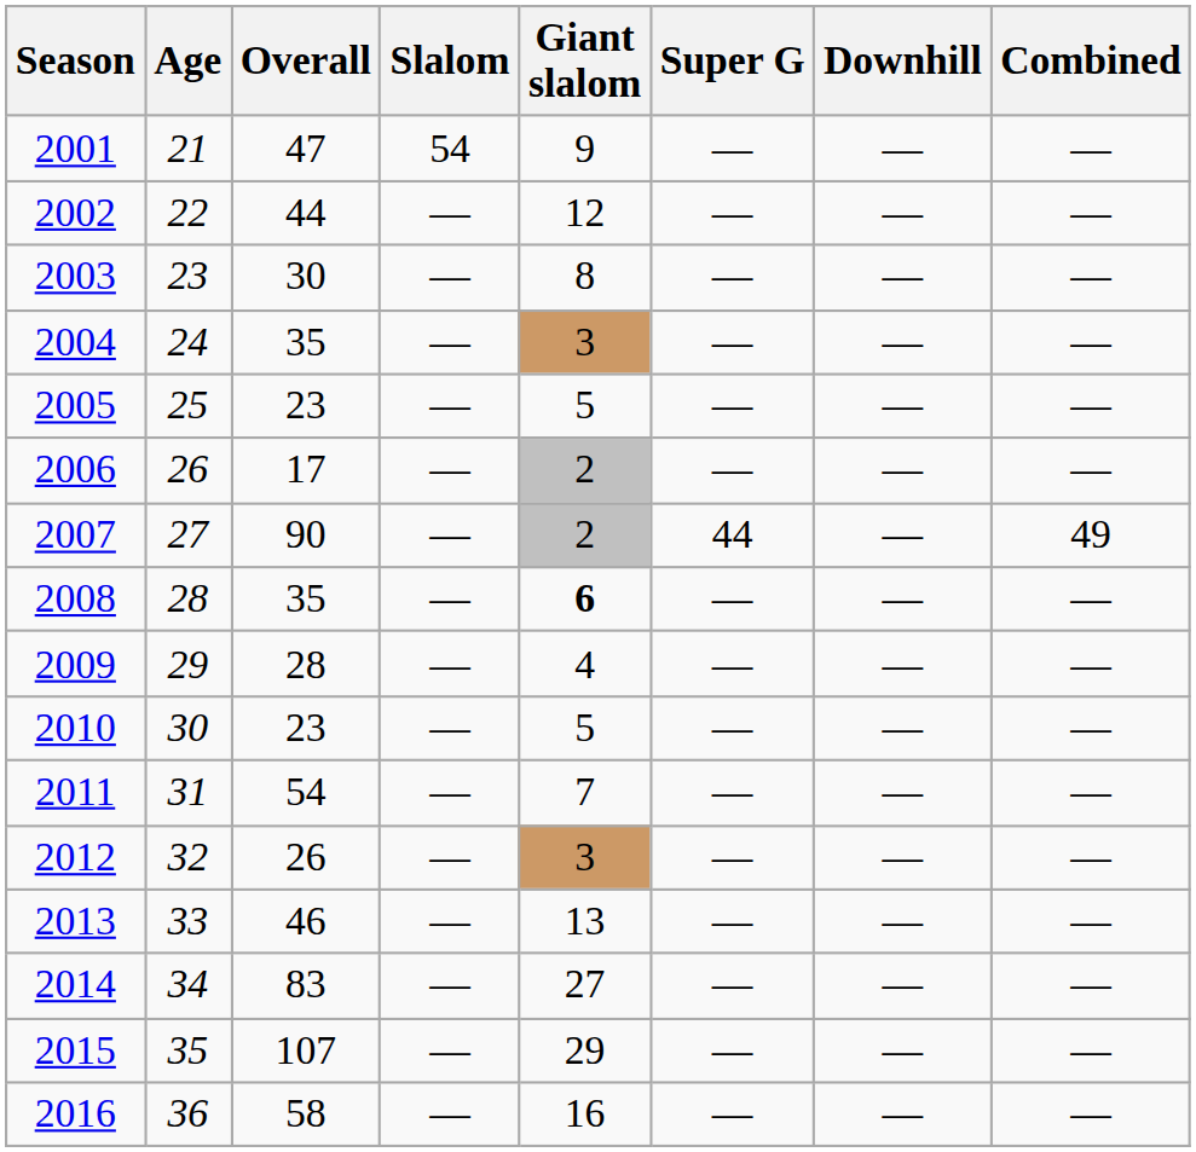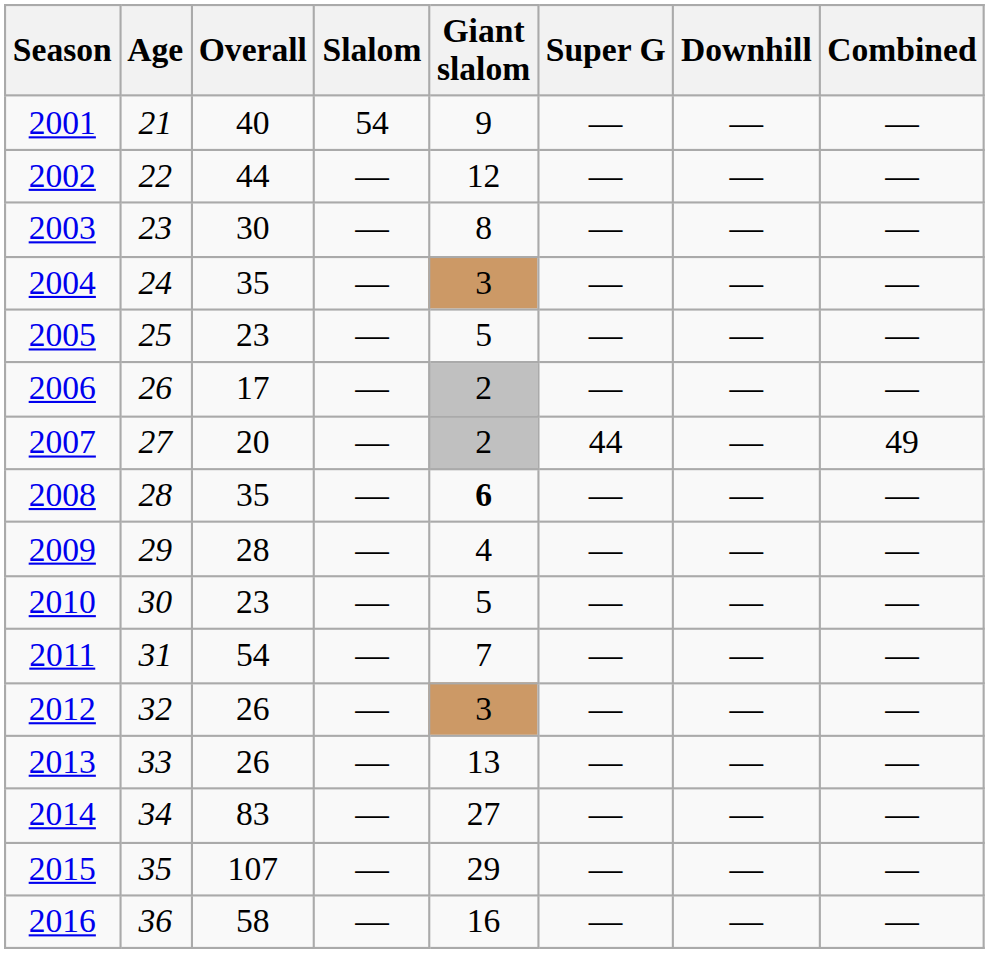2001 | Overall: 47 -> 40
2007 | Overall: 90 -> 20
2013 | Overall: 46 -> 26
